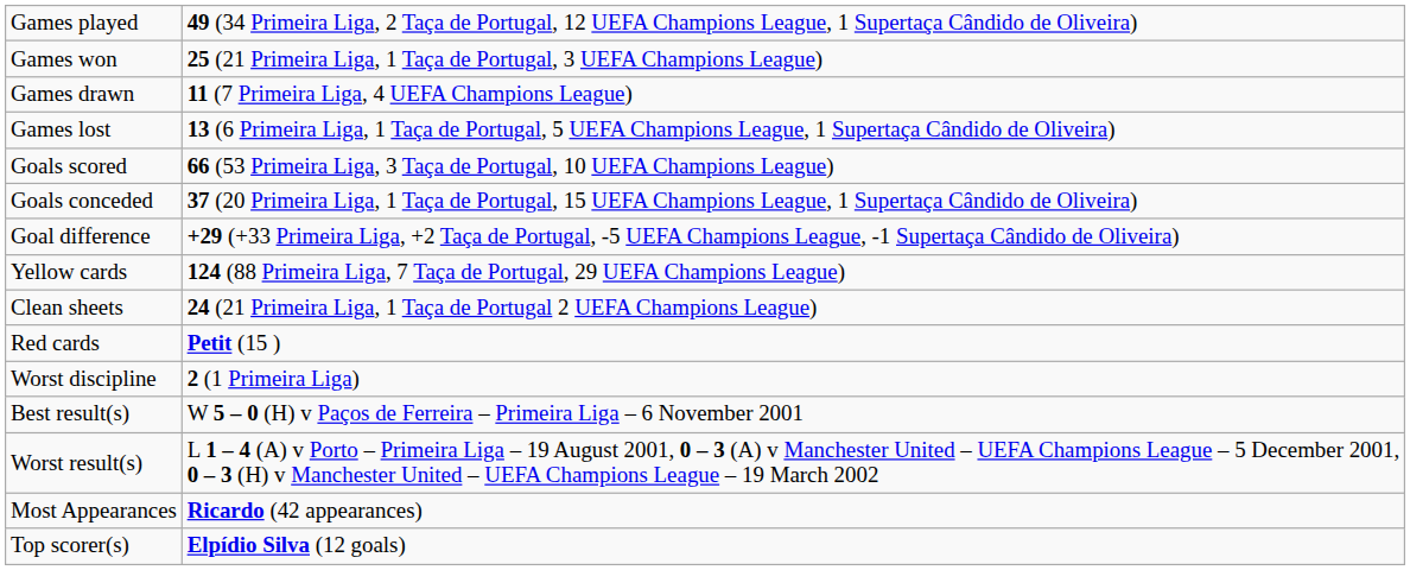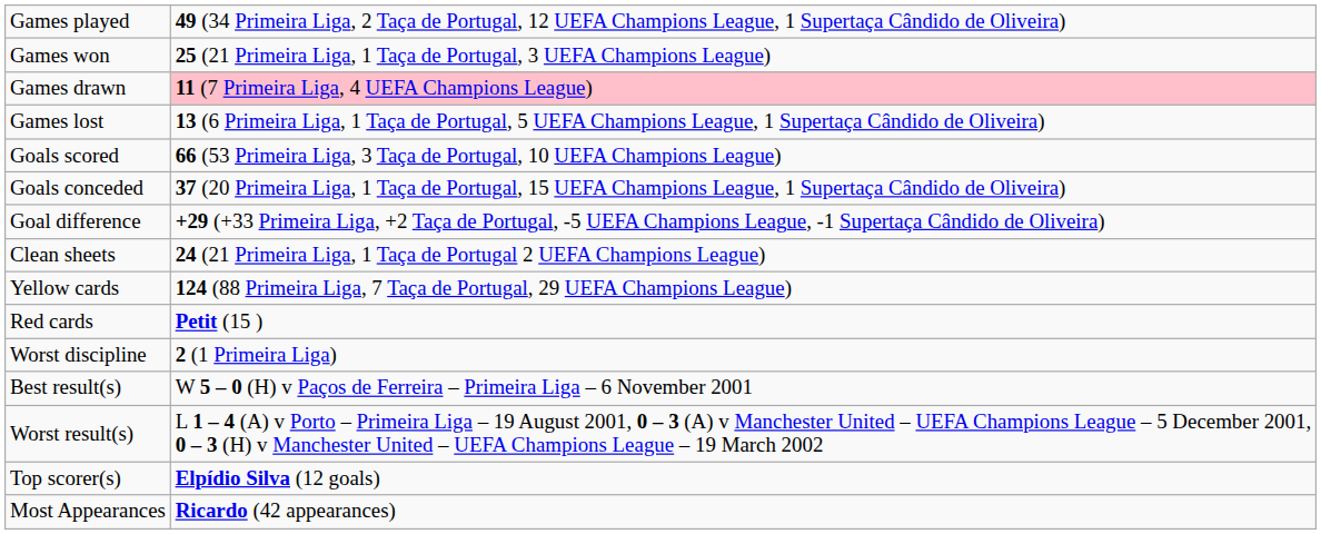Games drawn | column 2: no background -> pink background
rows swapped: Clean sheets <-> Yellow cards
rows swapped: Most Appearances <-> Top scorer(s)
